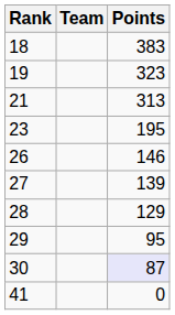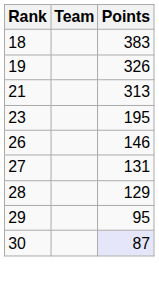19 | Points: 323 -> 326
27 | Points: 139 -> 131
- row: 41 | 0
